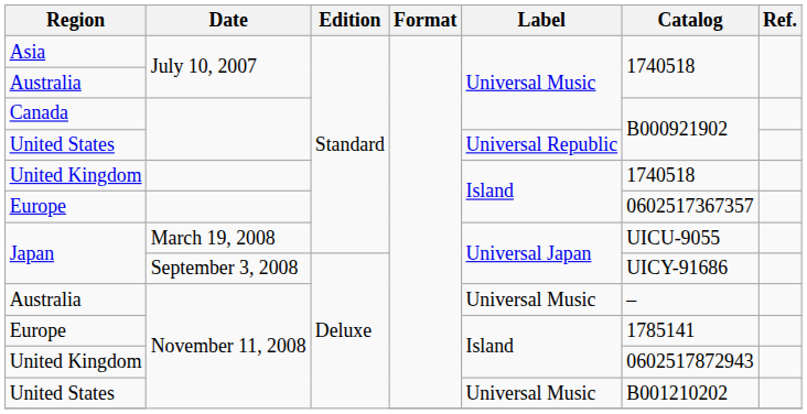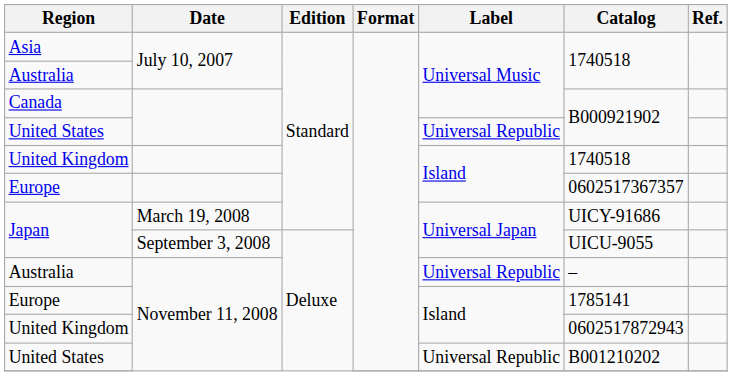Japan / March 19, 2008 | Catalog: UICU-9055 -> UICY-91686
Japan / September 3, 2008 | Catalog: UICY-91686 -> UICU-9055
Australia / November 11, 2008 | Label: Universal Music -> Universal Republic
United States / November 11, 2008 | Label: Universal Music -> Universal Republic
